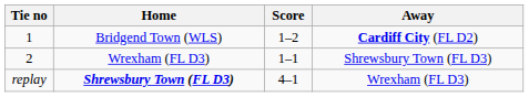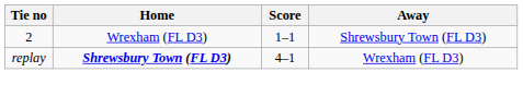- row: 1 | Bridgend Town (WLS) | 1–2 | Cardiff City (FL D2)
